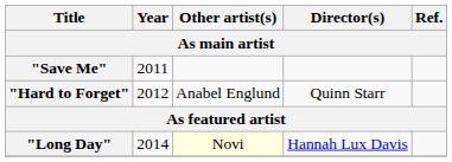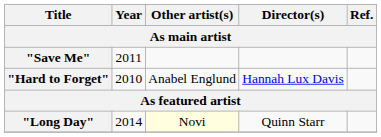"Hard to Forget" | Year: 2012 -> 2010
"Hard to Forget" | Director(s): Quinn Starr -> Hannah Lux Davis
"Long Day" | Director(s): Hannah Lux Davis -> Quinn Starr
